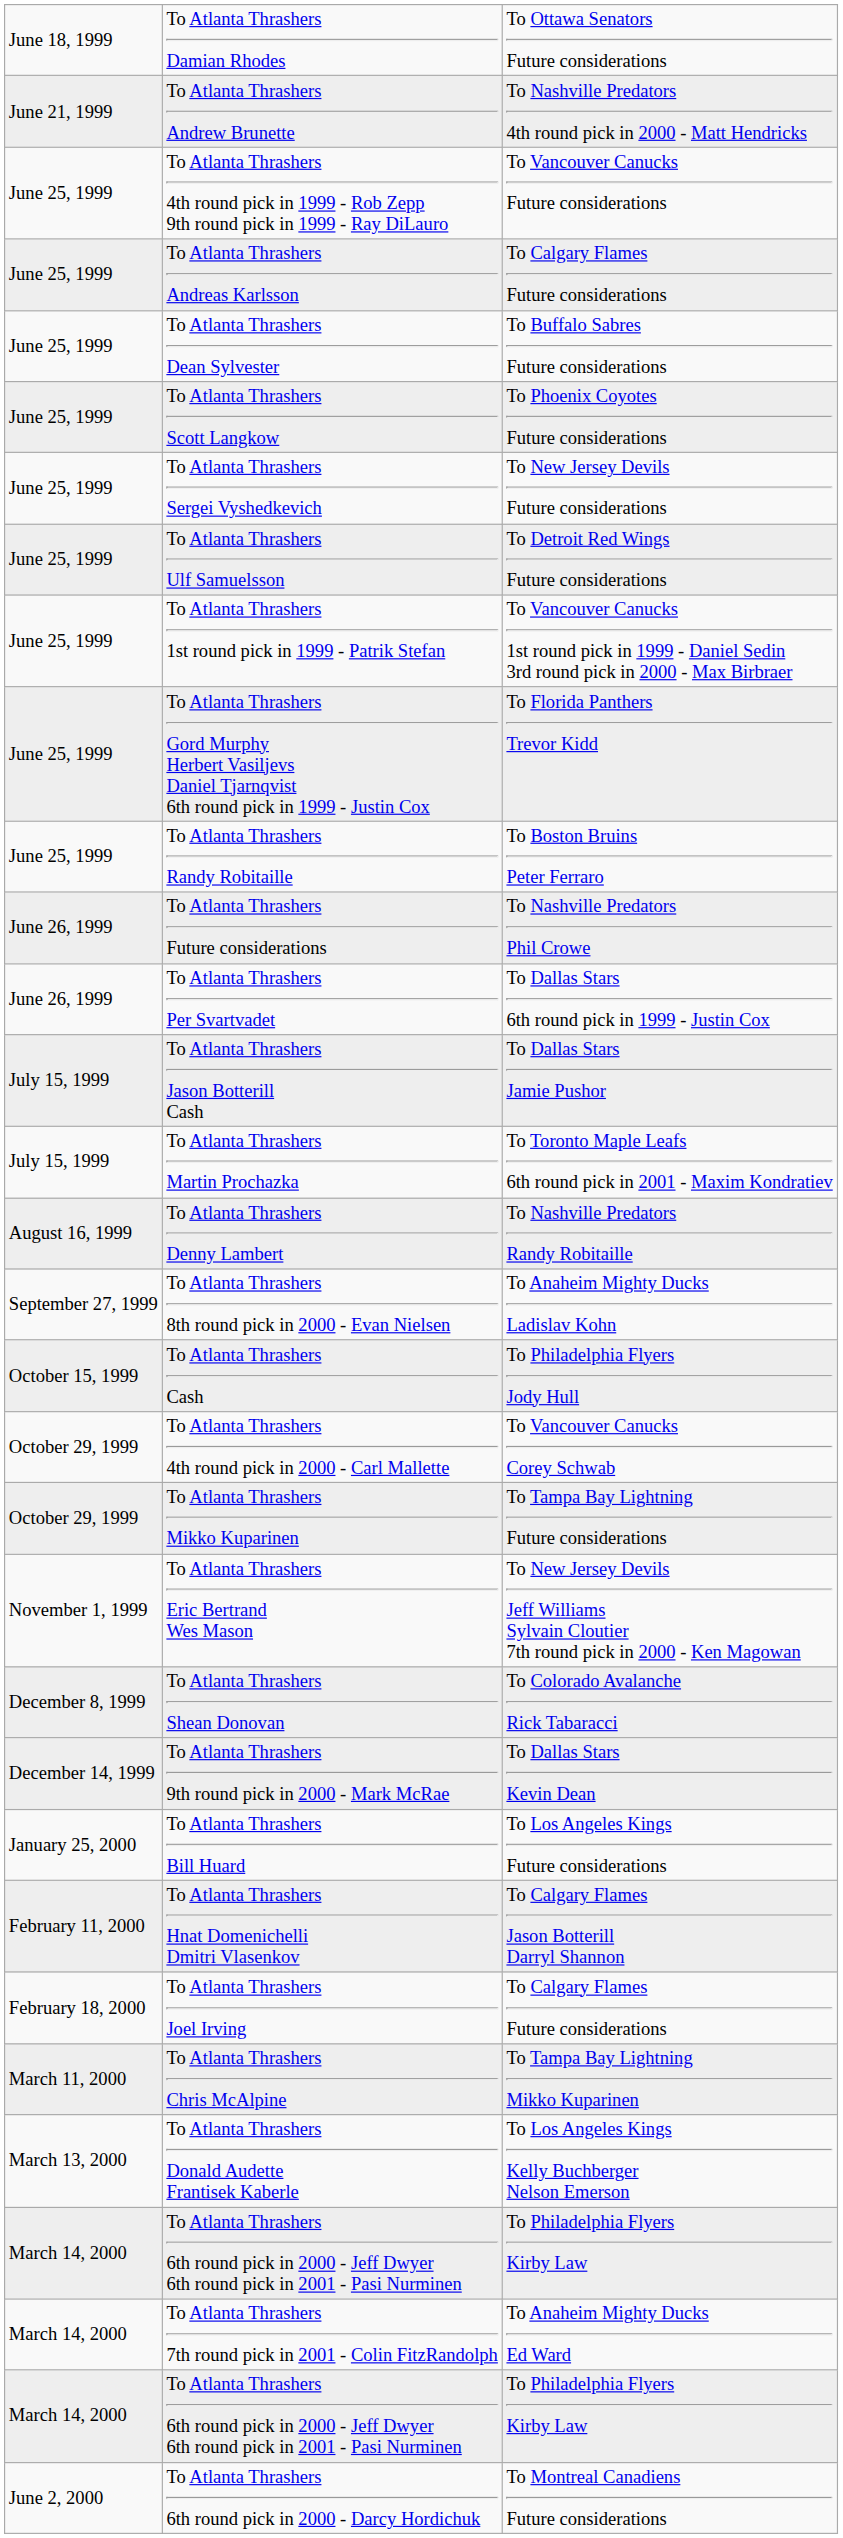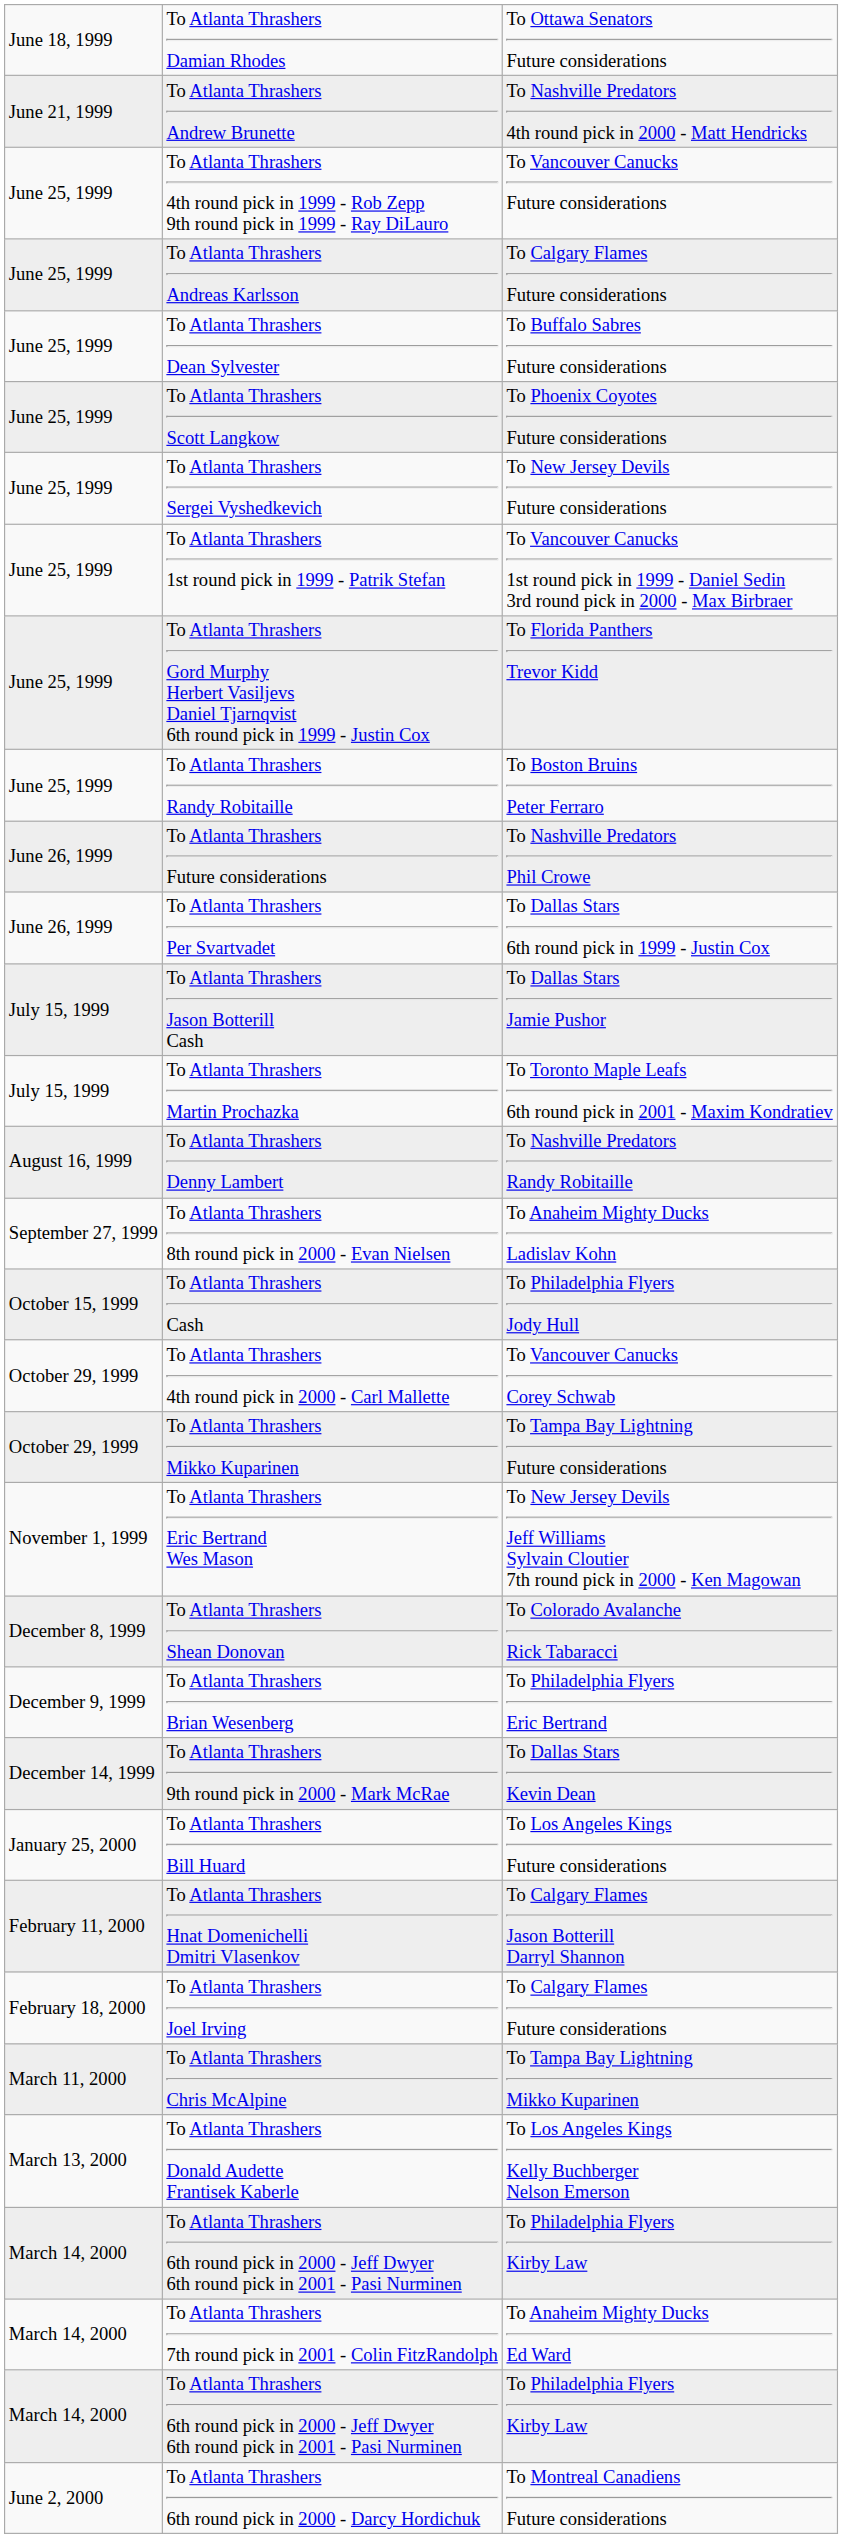- row: June 25, 1999 | To Atlanta Thrashers Ulf Samuelsson | To Detroit Red Wings Future considerations
+ row: December 9, 1999 | To Atlanta Thrashers Brian Wesenberg | To Philadelphia Flyers Eric Bertrand
